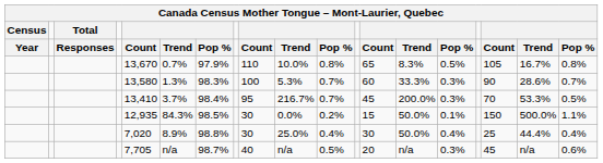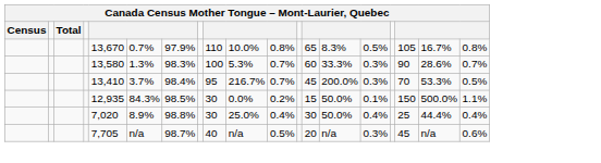- row: Year | Responses | Count | Trend | Pop % | Count | Trend | Pop % | Count | Trend | Pop % | Count | Trend | Pop %
